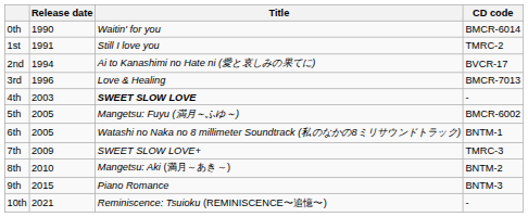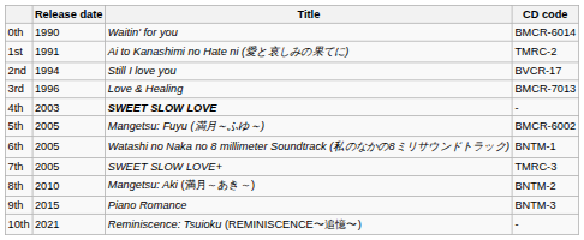1st | Title: Still I love you -> Ai to Kanashimi no Hate ni (愛と哀しみの果てに)
2nd | Title: Ai to Kanashimi no Hate ni (愛と哀しみの果てに) -> Still I love you
7th | Release date: 2009 -> 2005
